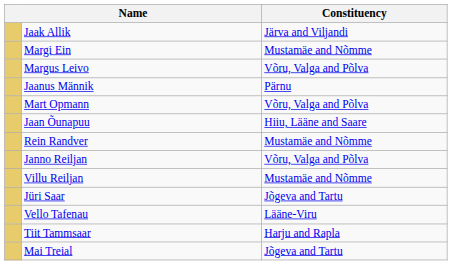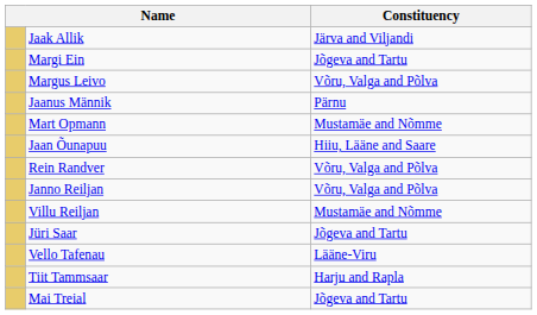Margi Ein | Constituency: Mustamäe and Nõmme -> Jõgeva and Tartu
Mart Opmann | Constituency: Võru, Valga and Põlva -> Mustamäe and Nõmme
Rein Randver | Constituency: Mustamäe and Nõmme -> Võru, Valga and Põlva
